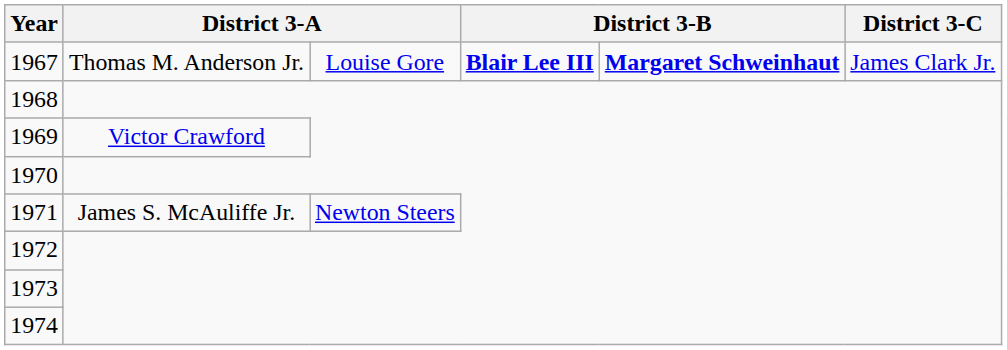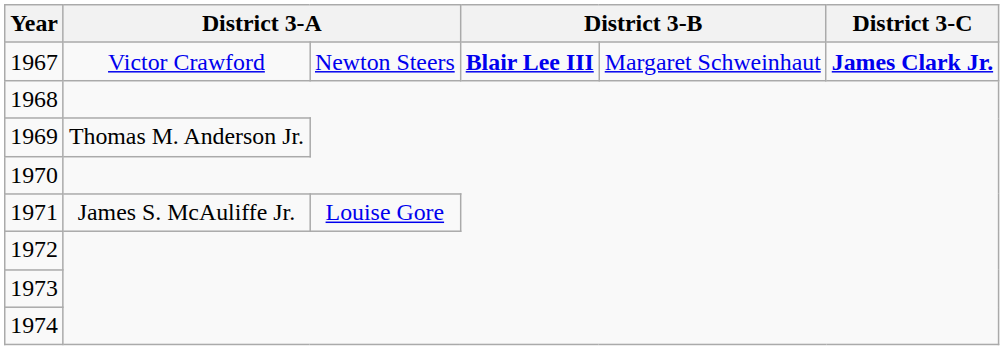1967 | column 2: Thomas M. Anderson Jr. -> Victor Crawford
1967 | column 3: Louise Gore -> Newton Steers
1967 | column 5: bold -> normal
1967 | District 3-C: normal -> bold
1969 | column 2: Victor Crawford -> Thomas M. Anderson Jr.
1971 | column 3: Newton Steers -> Louise Gore
